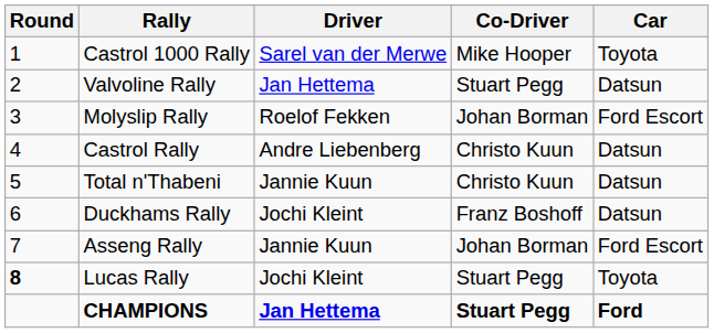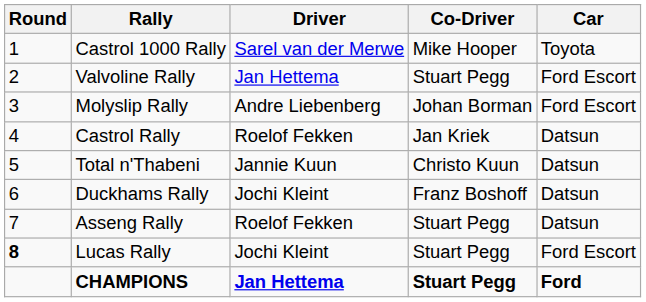Valvoline Rally | Car: Datsun -> Ford Escort
Molyslip Rally | Driver: Roelof Fekken -> Andre Liebenberg
Castrol Rally | Driver: Andre Liebenberg -> Roelof Fekken
Castrol Rally | Co-Driver: Christo Kuun -> Jan Kriek
Asseng Rally | Driver: Jannie Kuun -> Roelof Fekken
Asseng Rally | Co-Driver: Johan Borman -> Stuart Pegg
Asseng Rally | Car: Ford Escort -> Datsun
Lucas Rally | Car: Toyota -> Ford Escort
